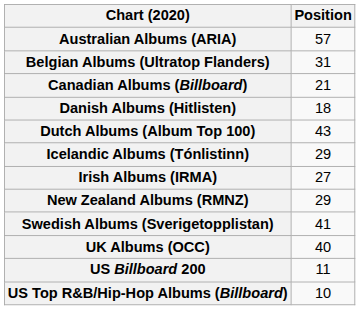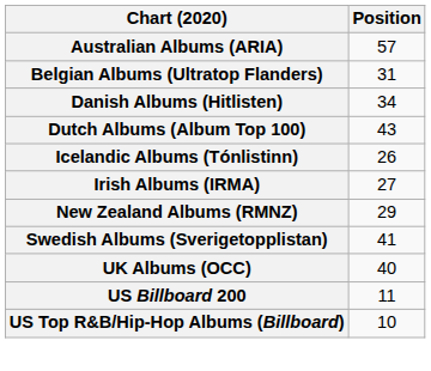- row: Canadian Albums (Billboard) | 21
Danish Albums (Hitlisten) | Position: 18 -> 34
Icelandic Albums (Tónlistinn) | Position: 29 -> 26
